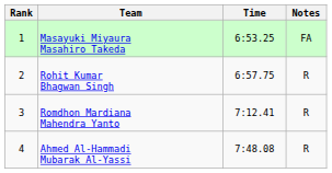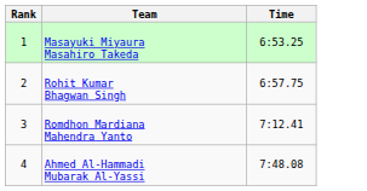- column: Notes | FA | R | R | R
